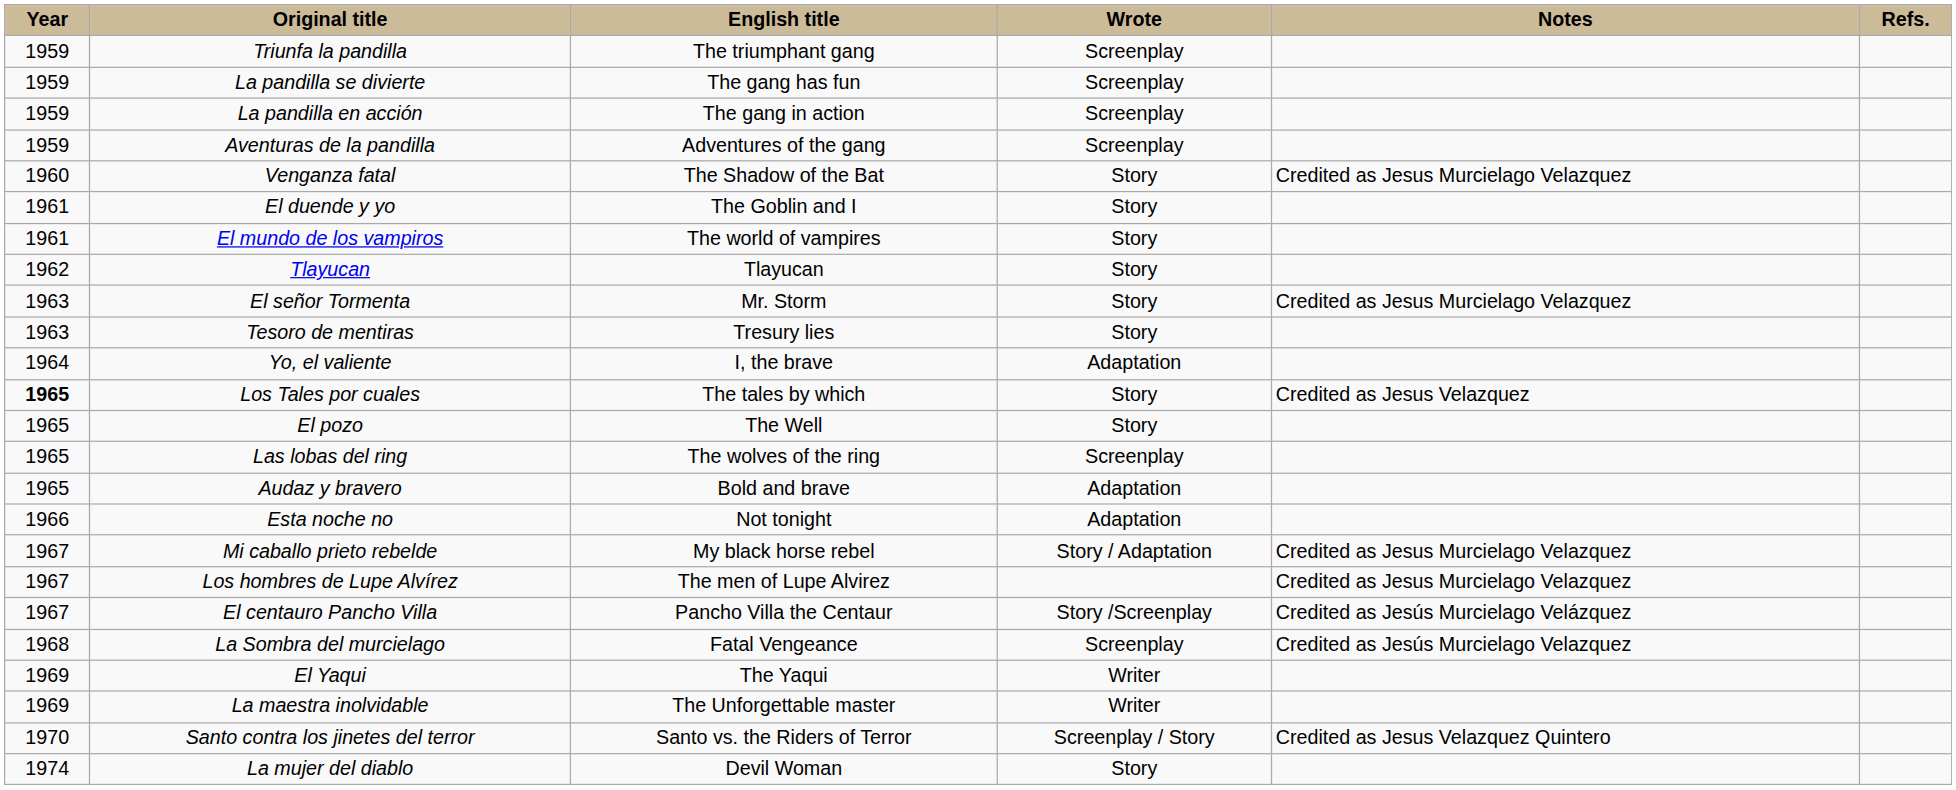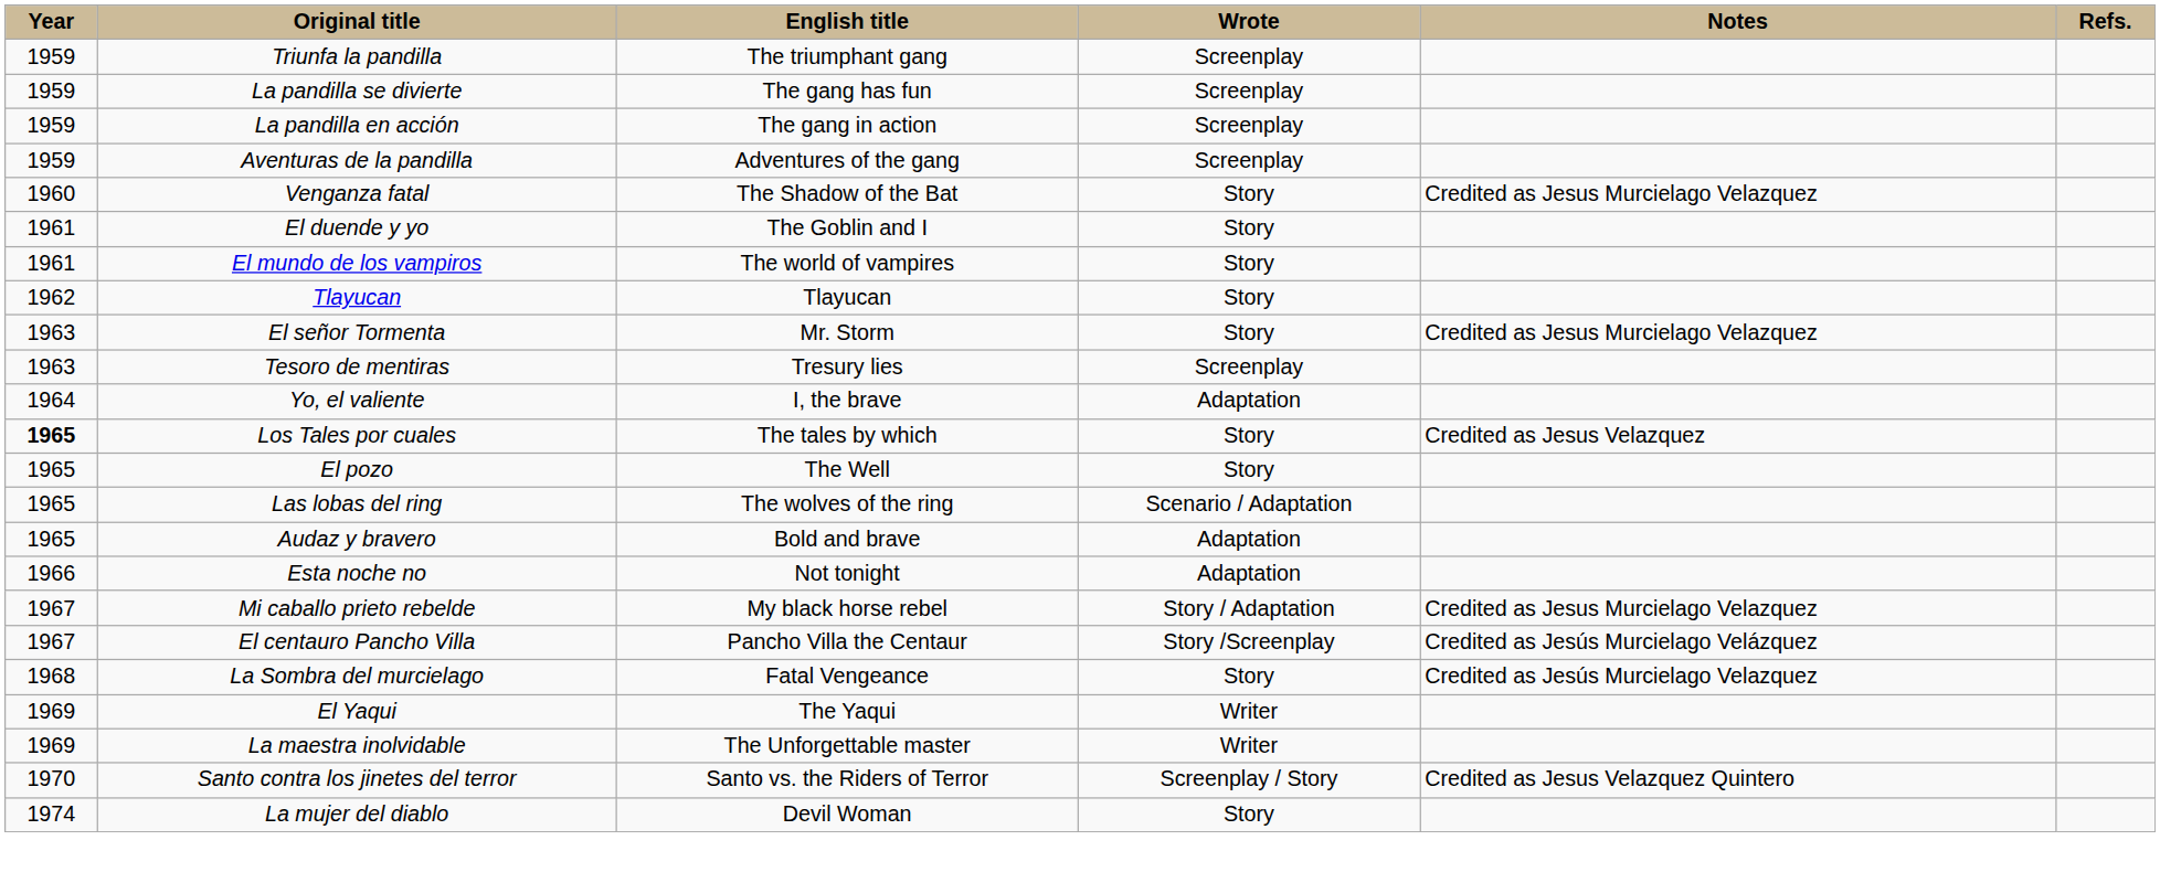Tesoro de mentiras | Wrote: Story -> Screenplay
Las lobas del ring | Wrote: Screenplay -> Scenario / Adaptation
- row: 1967 | Los hombres de Lupe Alvírez | The men of Lupe Alvirez | Credited as Jesus Murcielago Velazquez
La Sombra del murcielago | Wrote: Screenplay -> Story
